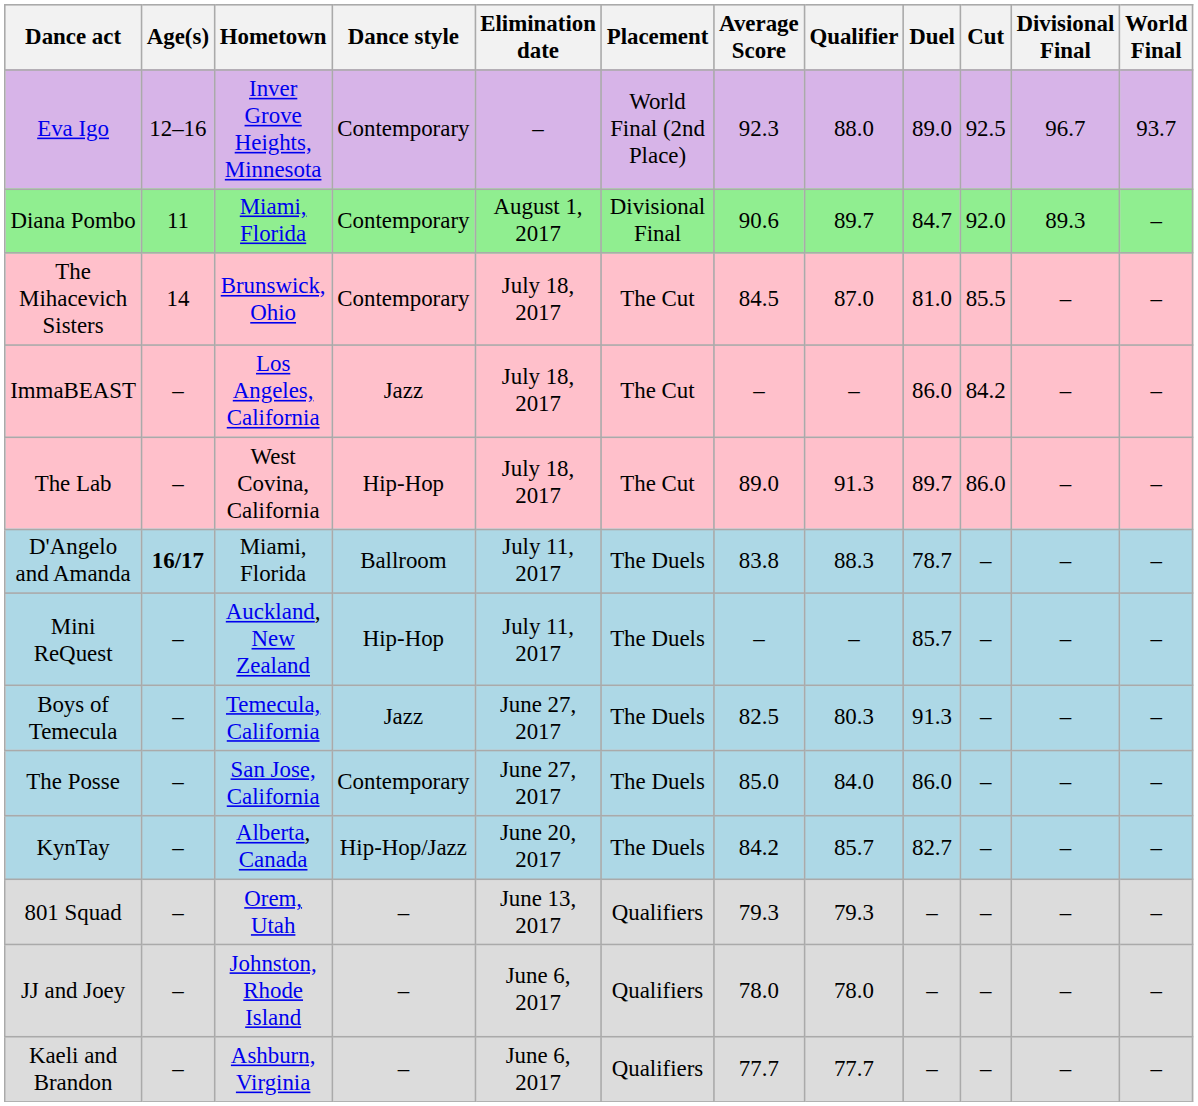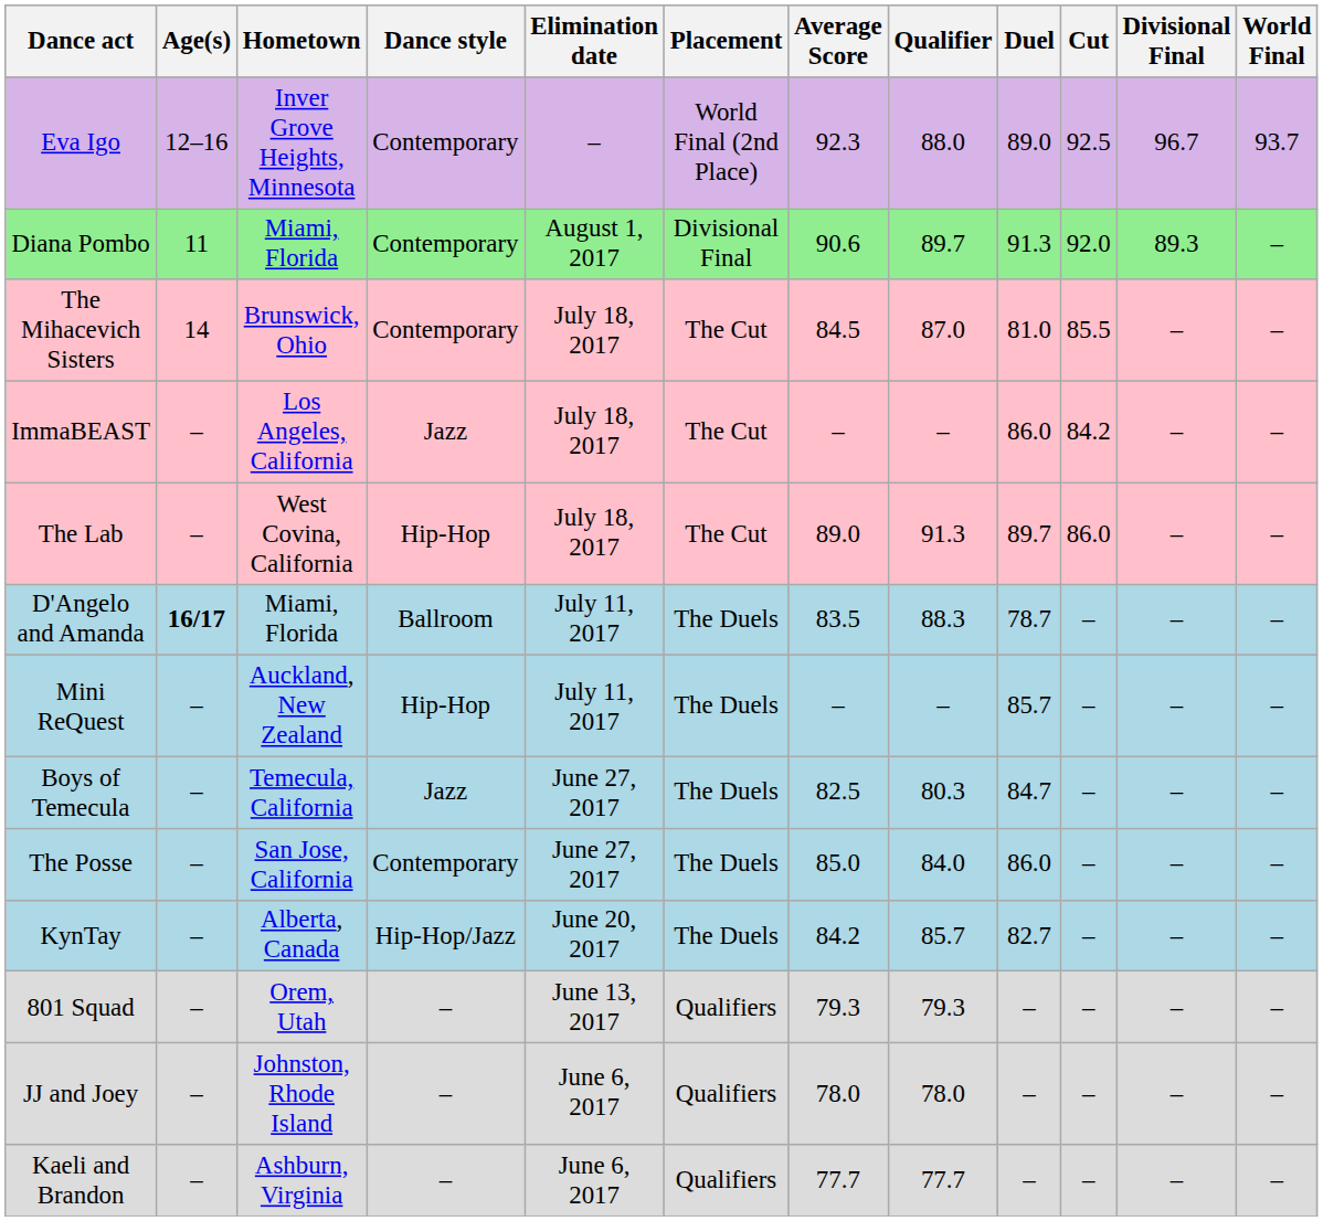Diana Pombo | Duel: 84.7 -> 91.3
D'Angelo and Amanda | Average Score: 83.8 -> 83.5
Boys of Temecula | Duel: 91.3 -> 84.7
